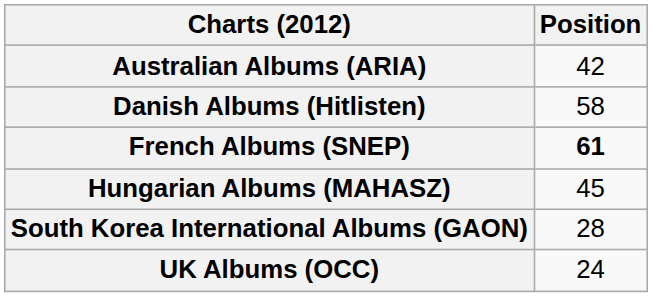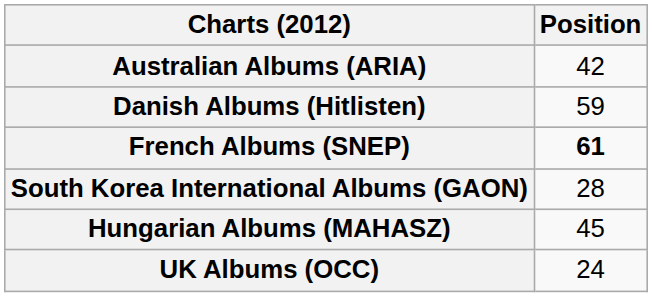Danish Albums (Hitlisten) | Position: 58 -> 59
rows swapped: South Korea International Albums (GAON) <-> Hungarian Albums (MAHASZ)
